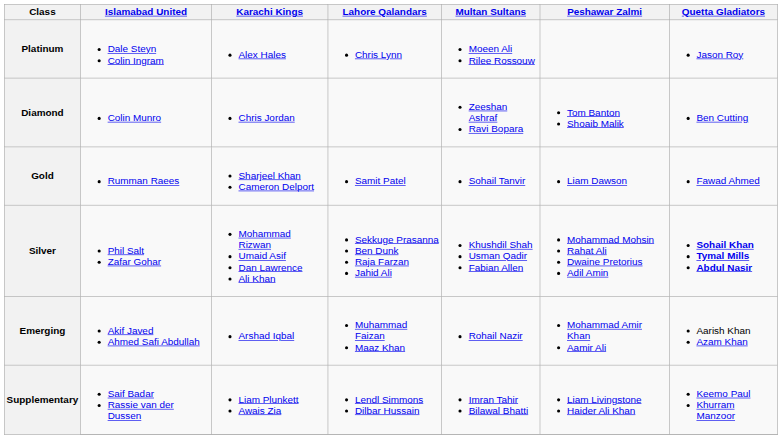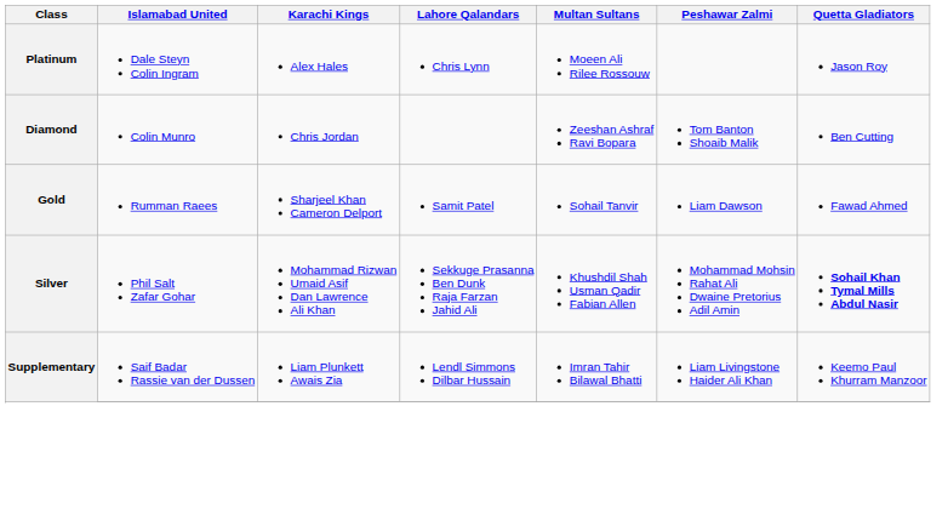- row: Emerging | Akif Javed Ahmed Safi Abdullah | Arshad Iqbal | Muhammad Faizan Maaz Khan | Rohail Nazir | Mohammad Amir Khan Aamir Ali | Aarish Khan Azam Khan
